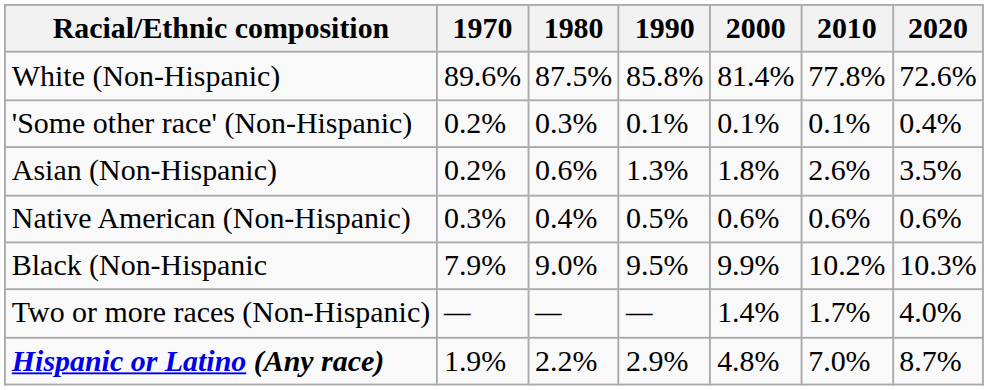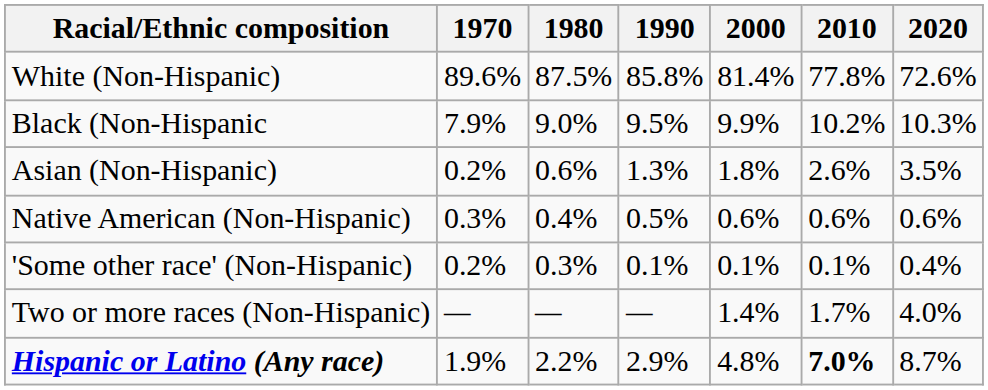rows swapped: Black (Non-Hispanic <-> 'Some other race' (Non-Hispanic)
Hispanic or Latino (Any race) | 2010: normal -> bold
